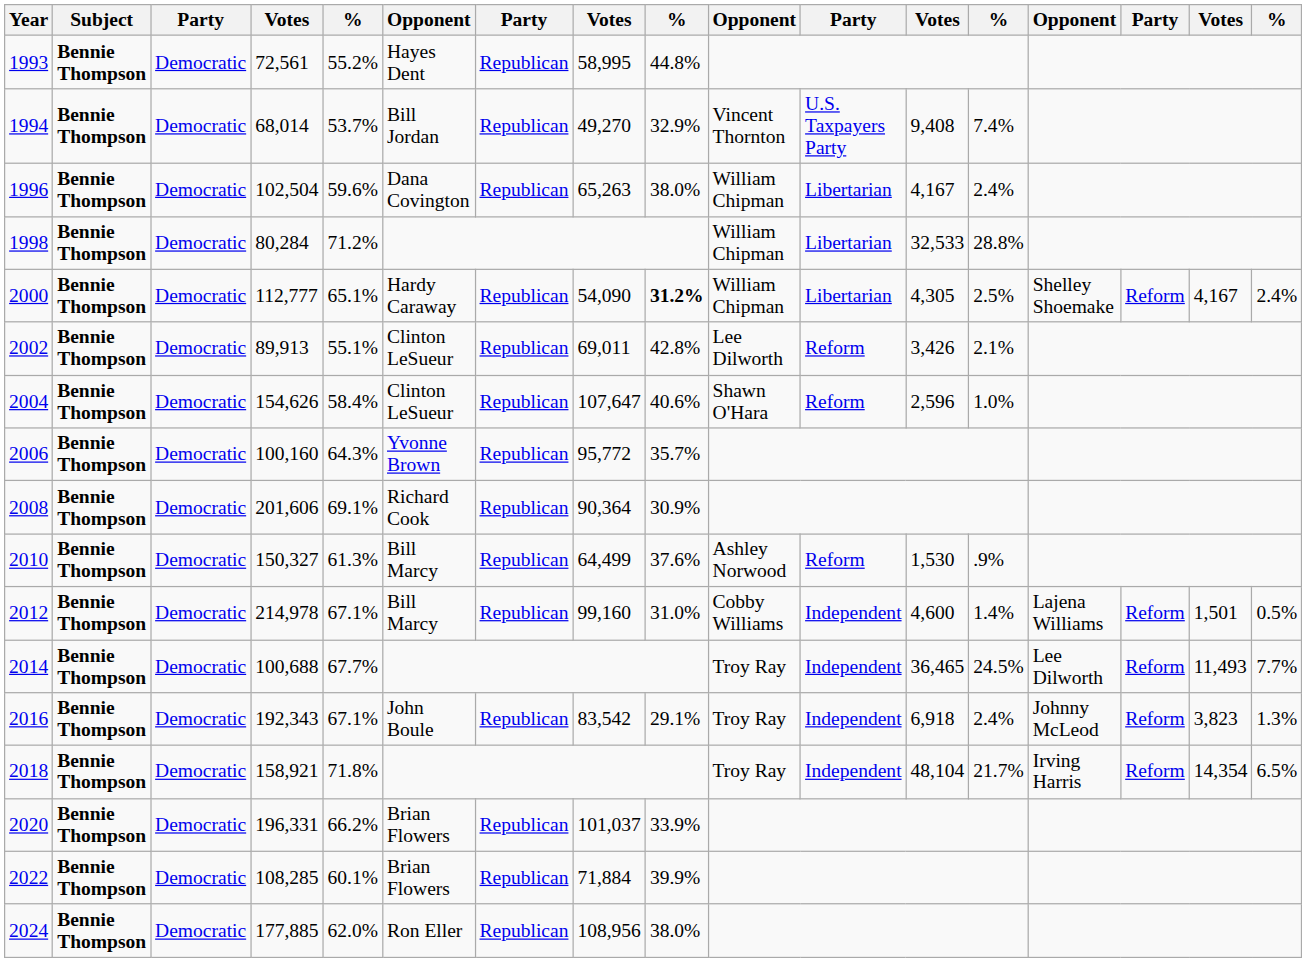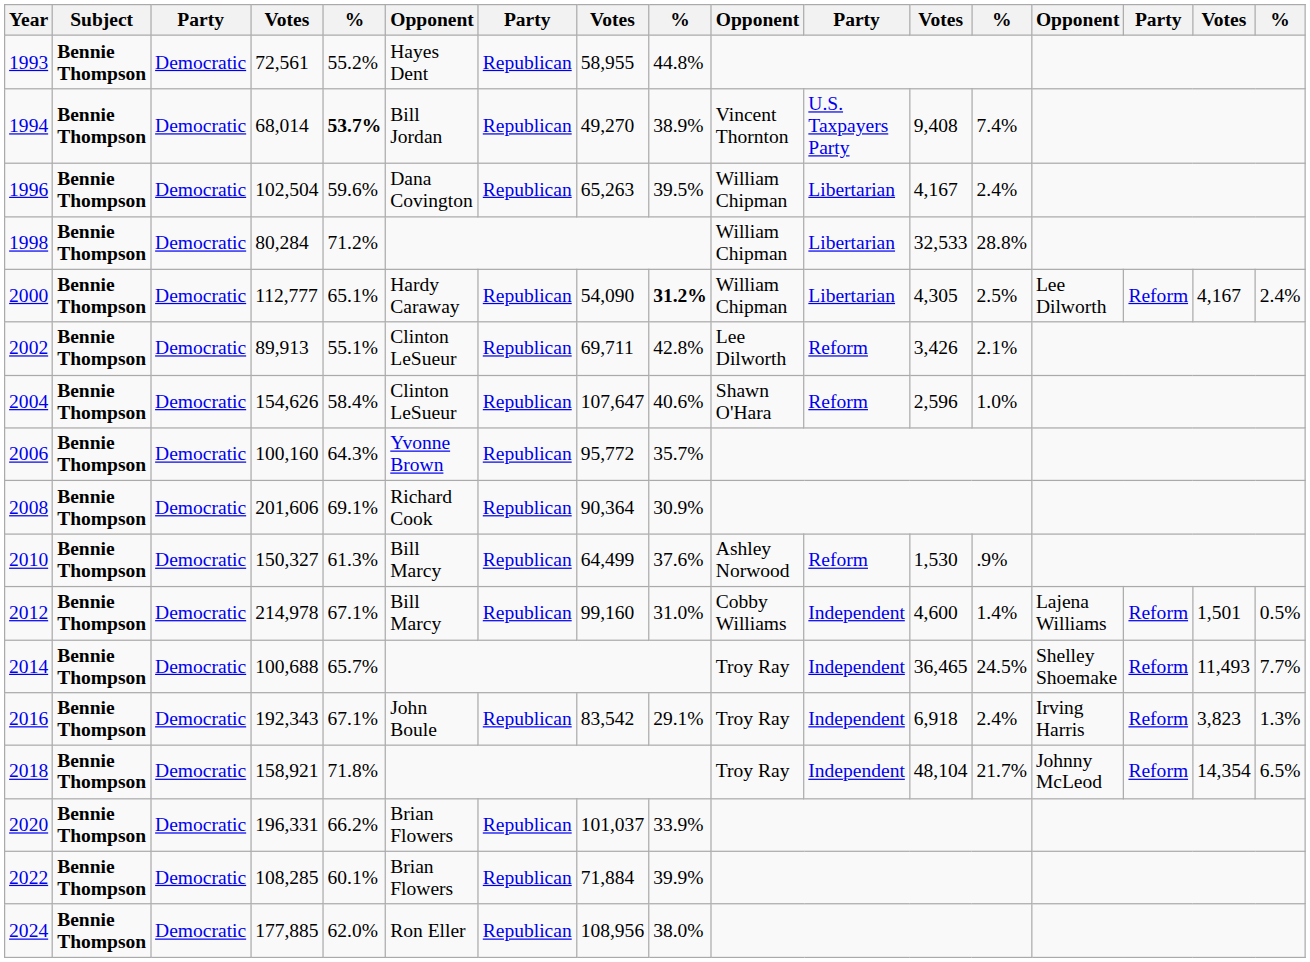1993 | column 8: 58,995 -> 58,955
1994 | column 5: normal -> bold
1994 | column 9: 32.9% -> 38.9%
1996 | column 9: 38.0% -> 39.5%
2000 | column 14: Shelley Shoemake -> Lee Dilworth
2002 | column 8: 69,011 -> 69,711
2014 | column 5: 67.7% -> 65.7%
2014 | column 14: Lee Dilworth -> Shelley Shoemake
2016 | column 14: Johnny McLeod -> Irving Harris
2018 | column 14: Irving Harris -> Johnny McLeod
